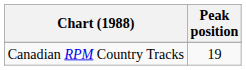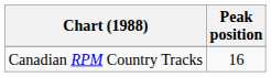Canadian RPM Country Tracks | Peak position: 19 -> 16
